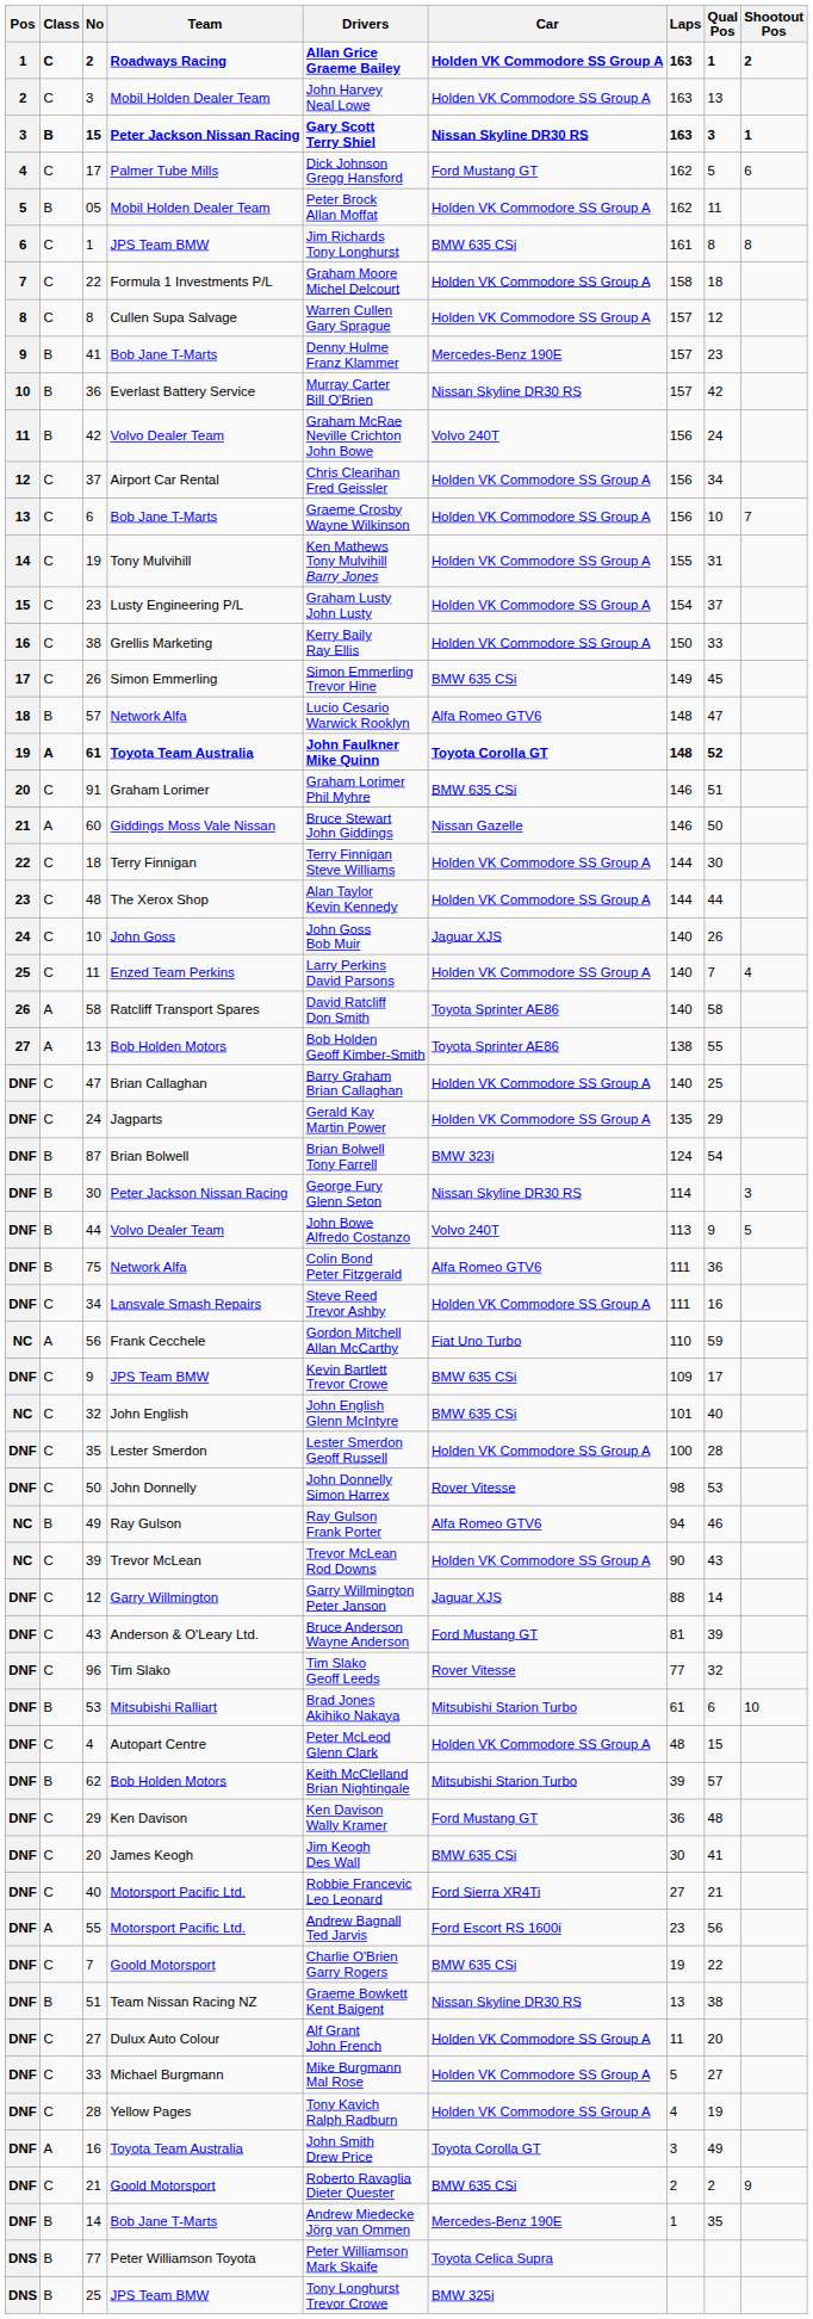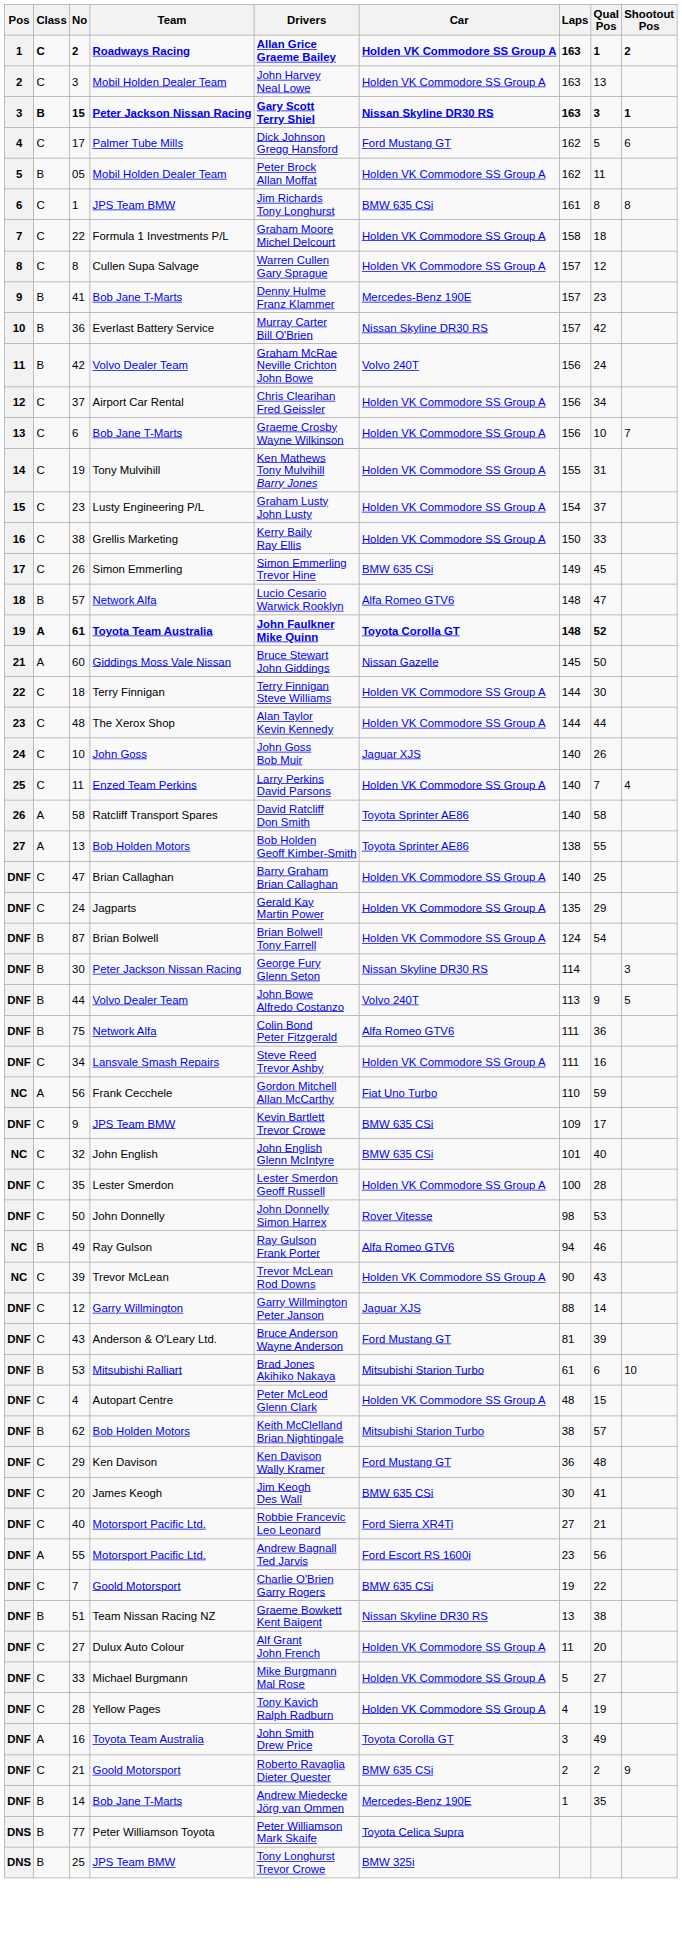- row: 20 | C | 91 | Graham Lorimer | Graham Lorimer Phil Myhre | BMW 635 CSi | 146 | 51
60 | Laps: 146 -> 145
87 | Car: BMW 323i -> Holden VK Commodore SS Group A
- row: DNF | C | 96 | Tim Slako | Tim Slako Geoff Leeds | Rover Vitesse | 77 | 32
62 | Laps: 39 -> 38
